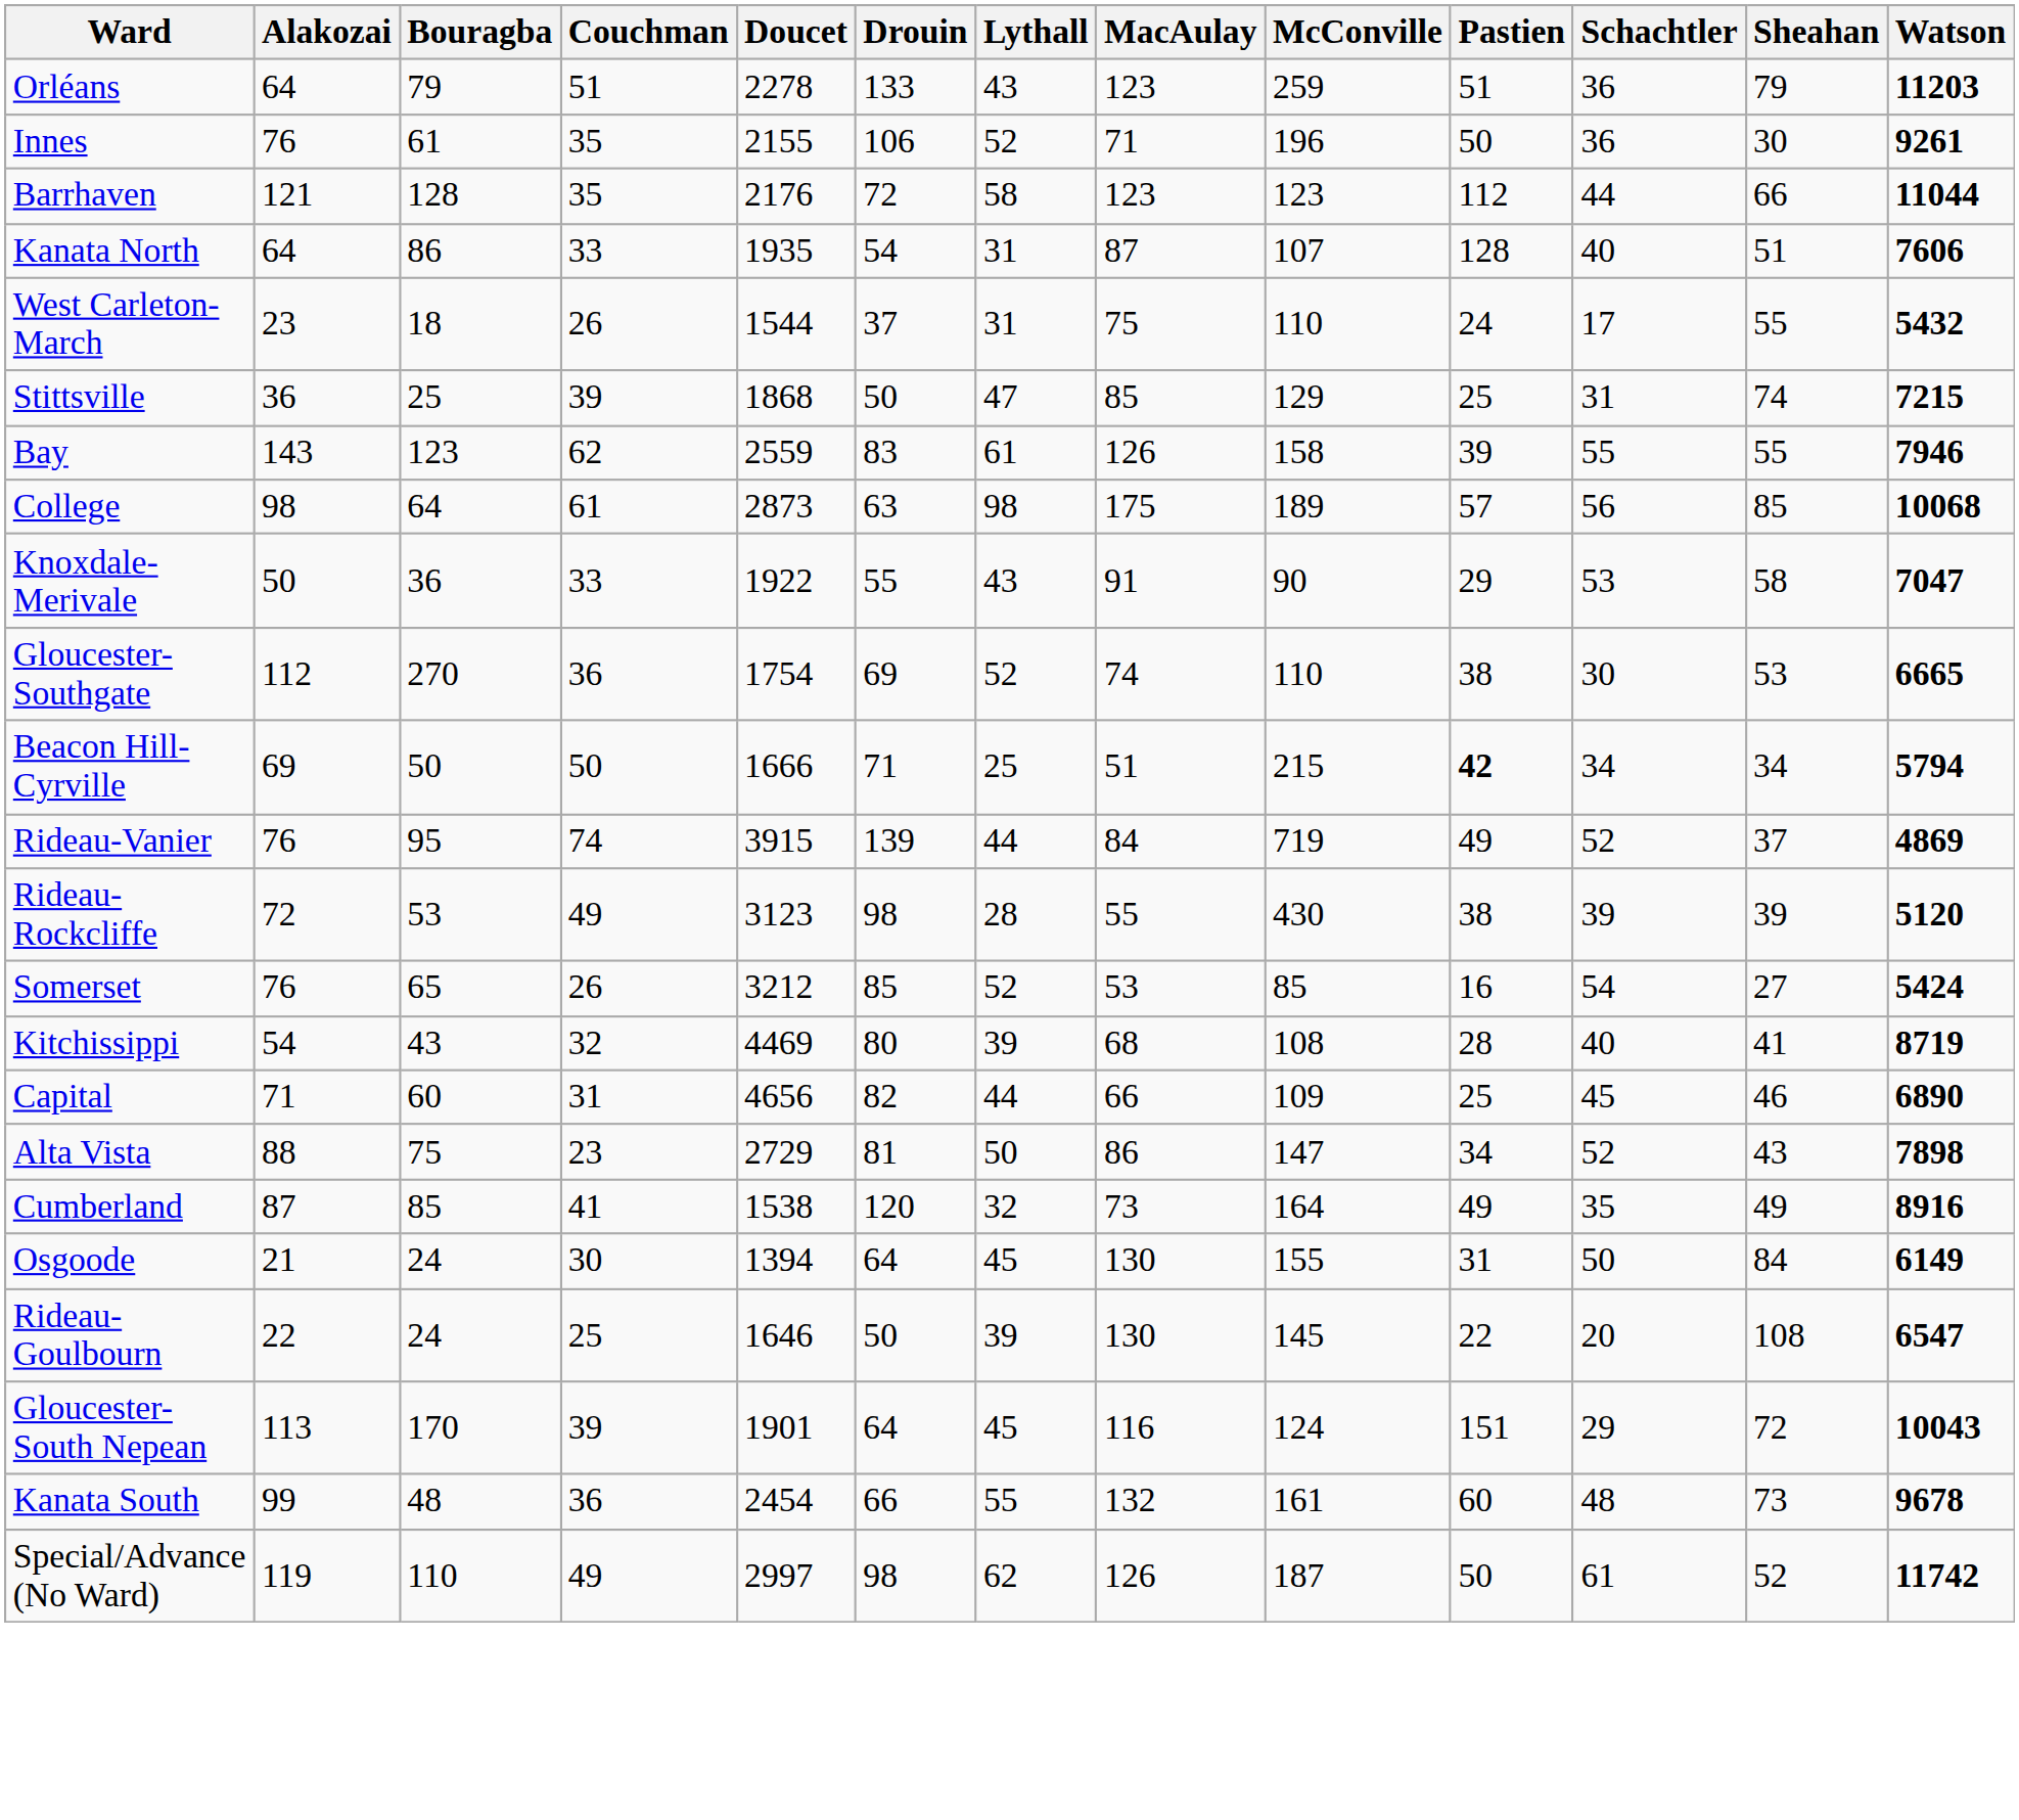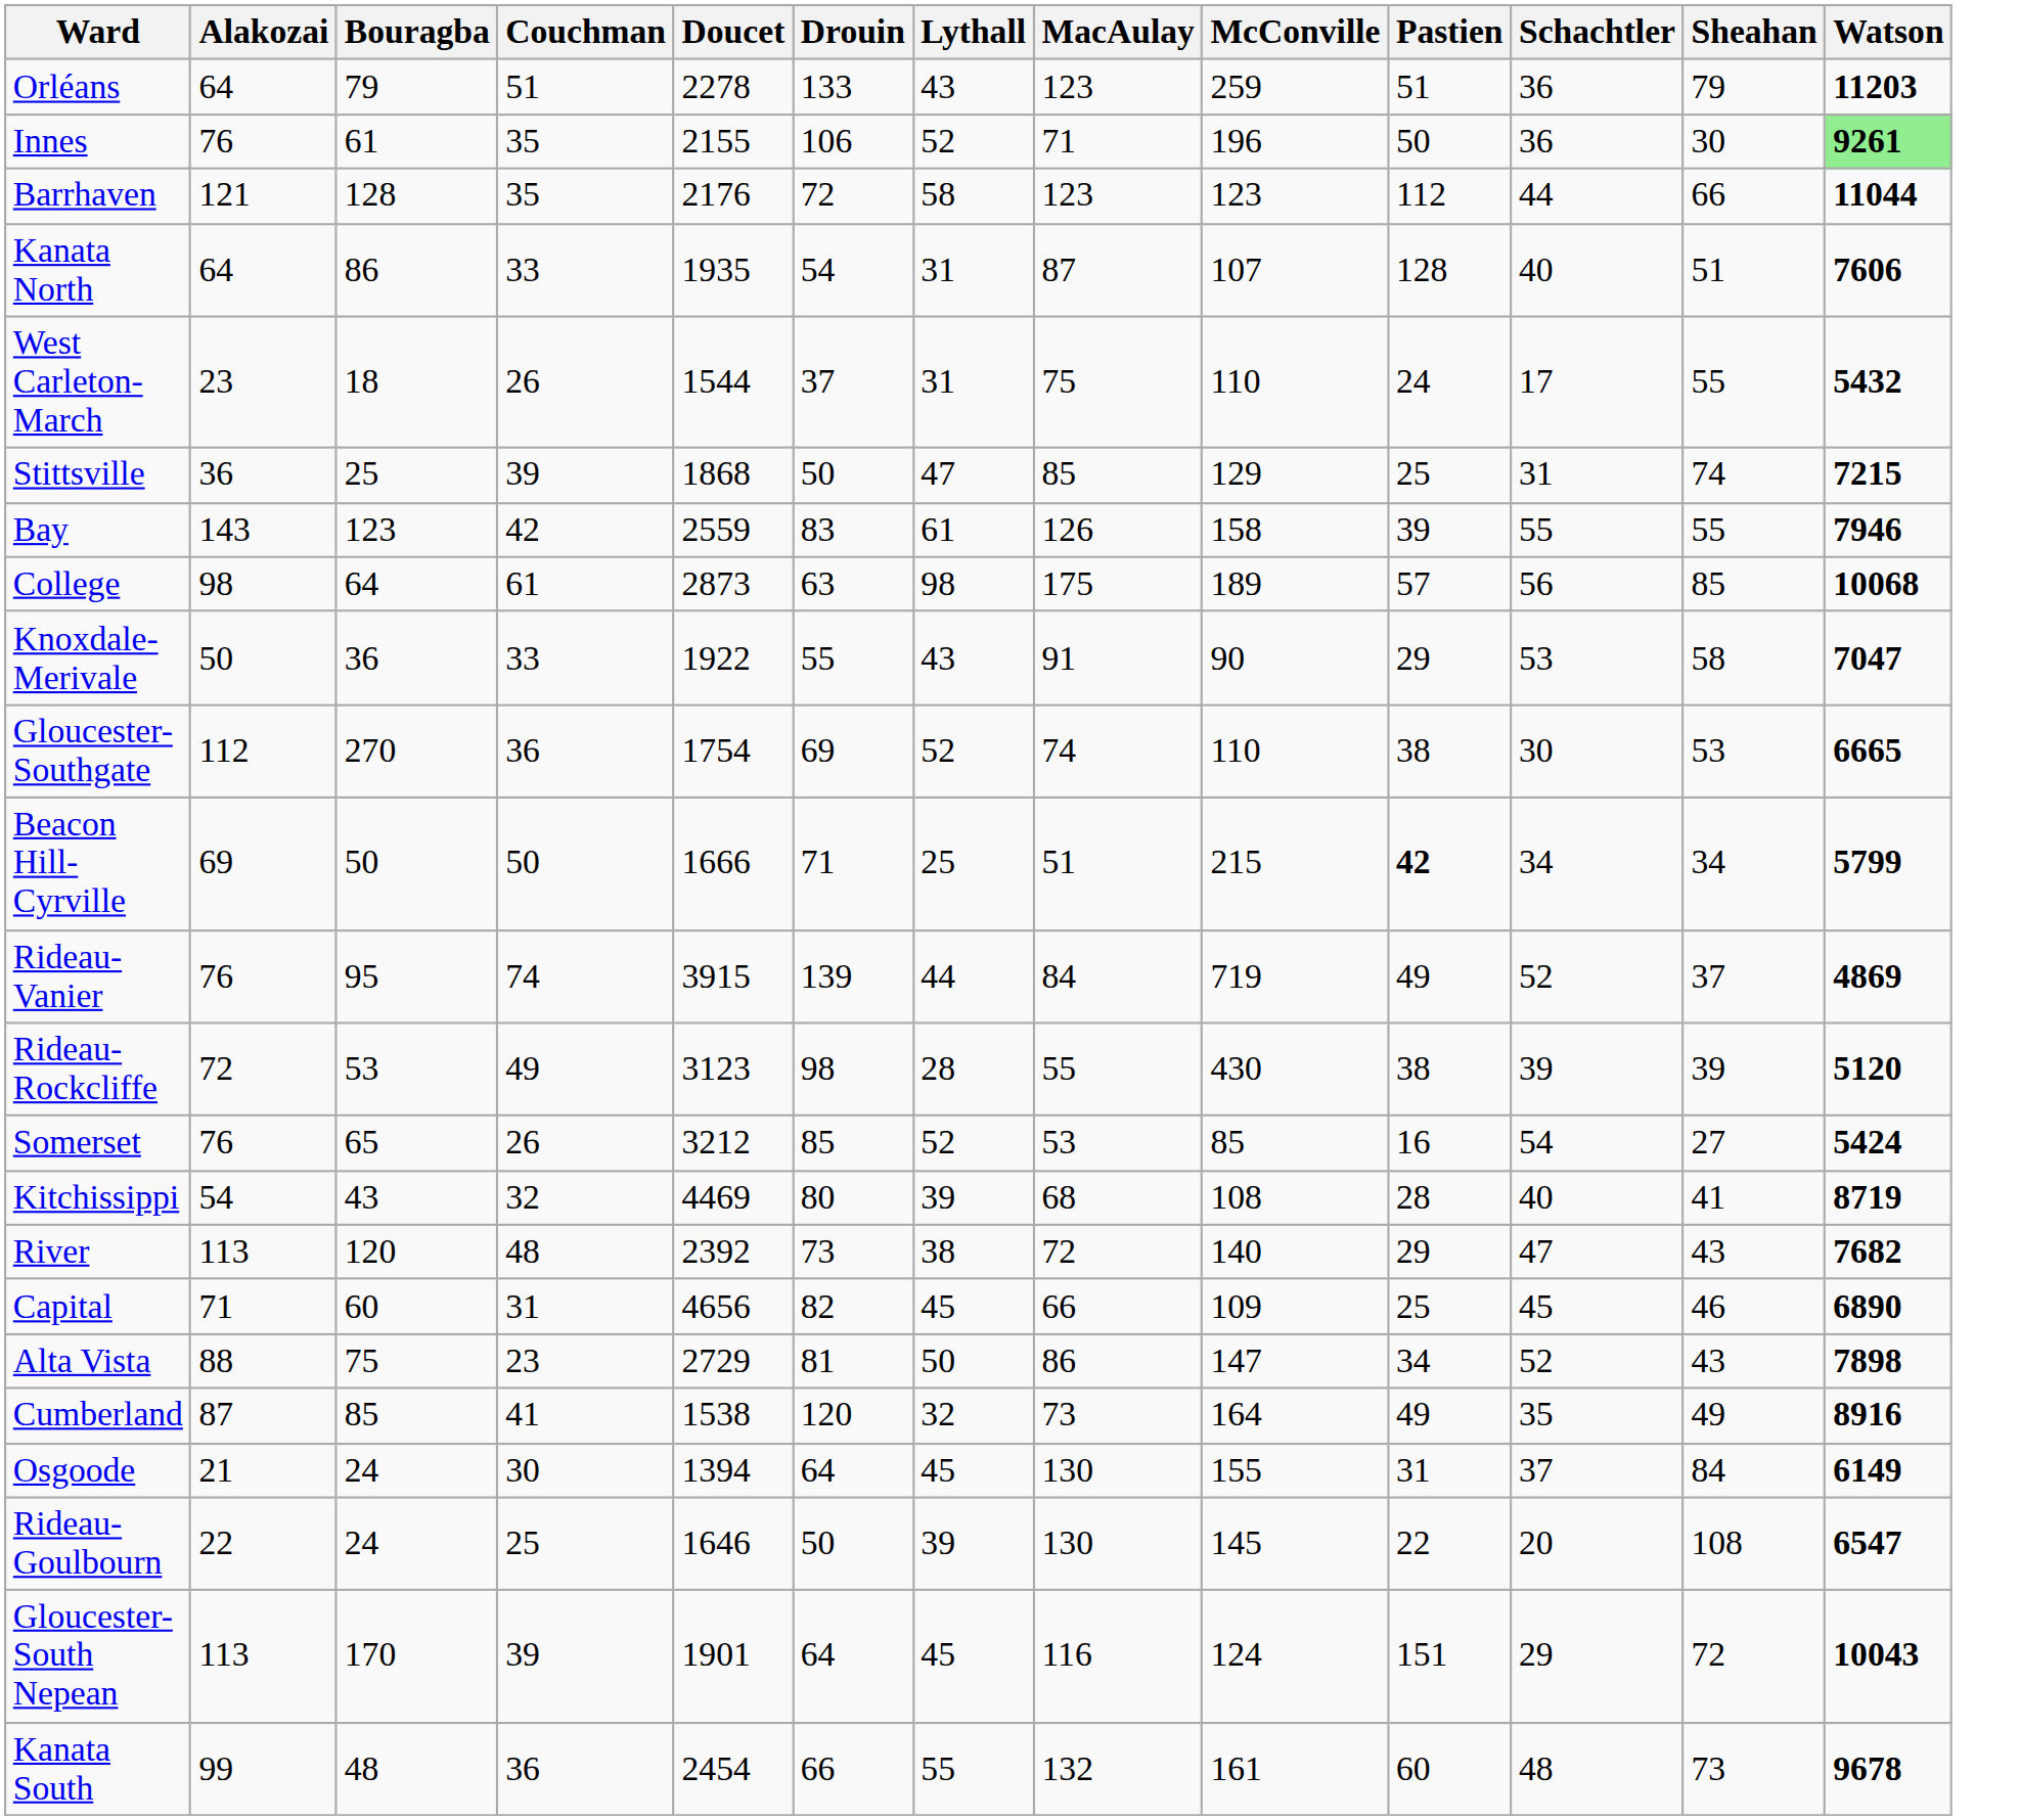Innes | Watson: no background -> lightgreen background
Bay | Couchman: 62 -> 42
Beacon Hill-Cyrville | Watson: 5794 -> 5799
+ row: River | 113 | 120 | 48 | 2392 | 73 | 38 | 72 | 140 | 29 | 47 | 43 | 7682
Capital | Lythall: 44 -> 45
Osgoode | Schachtler: 50 -> 37
- row: Special/Advance (No Ward) | 119 | 110 | 49 | 2997 | 98 | 62 | 126 | 187 | 50 | 61 | 52 | 11742
